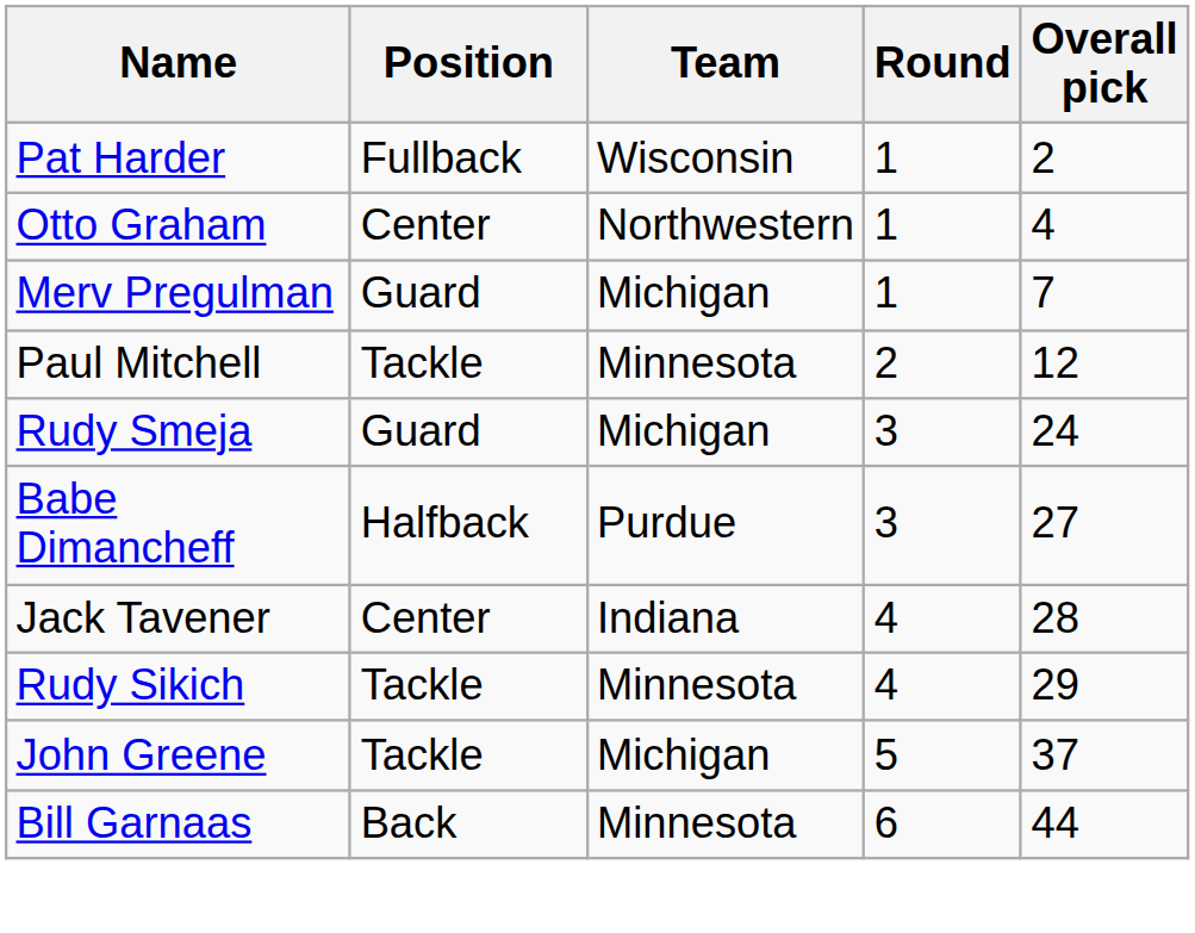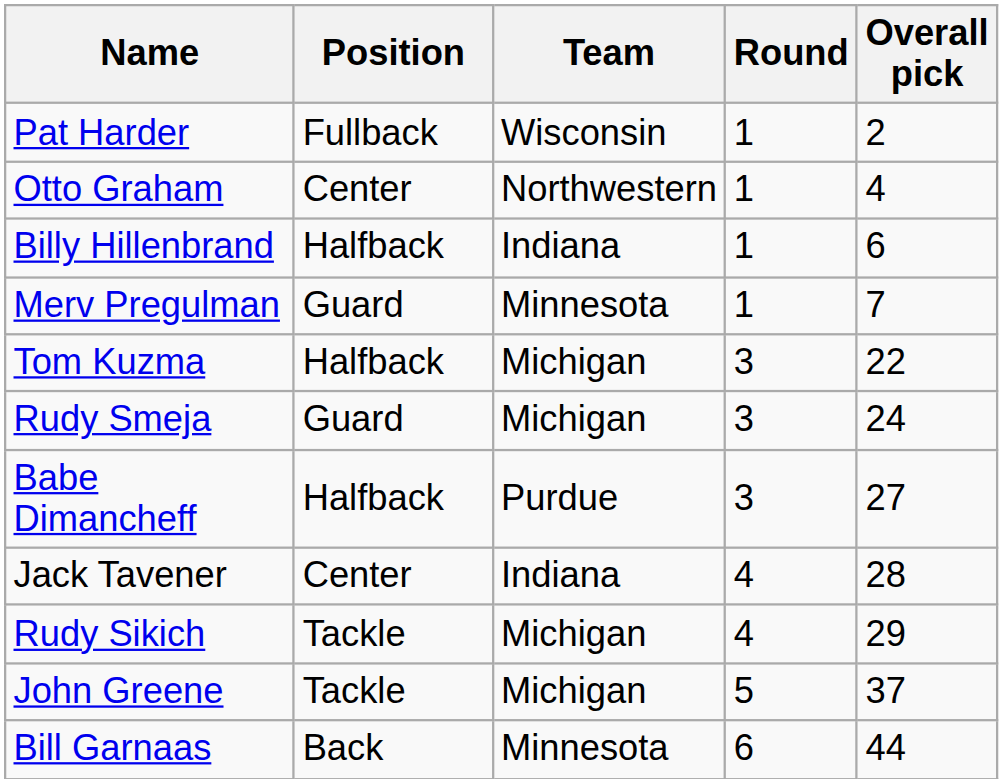+ row: Billy Hillenbrand | Halfback | Indiana | 1 | 6
Merv Pregulman | Team: Michigan -> Minnesota
- row: Paul Mitchell | Tackle | Minnesota | 2 | 12
+ row: Tom Kuzma | Halfback | Michigan | 3 | 22
Rudy Sikich | Team: Minnesota -> Michigan
